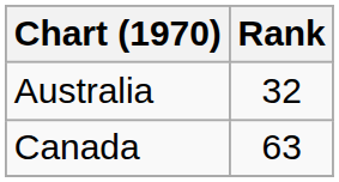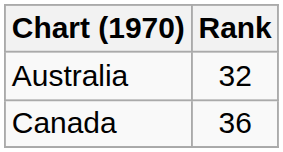Canada | Rank: 63 -> 36
